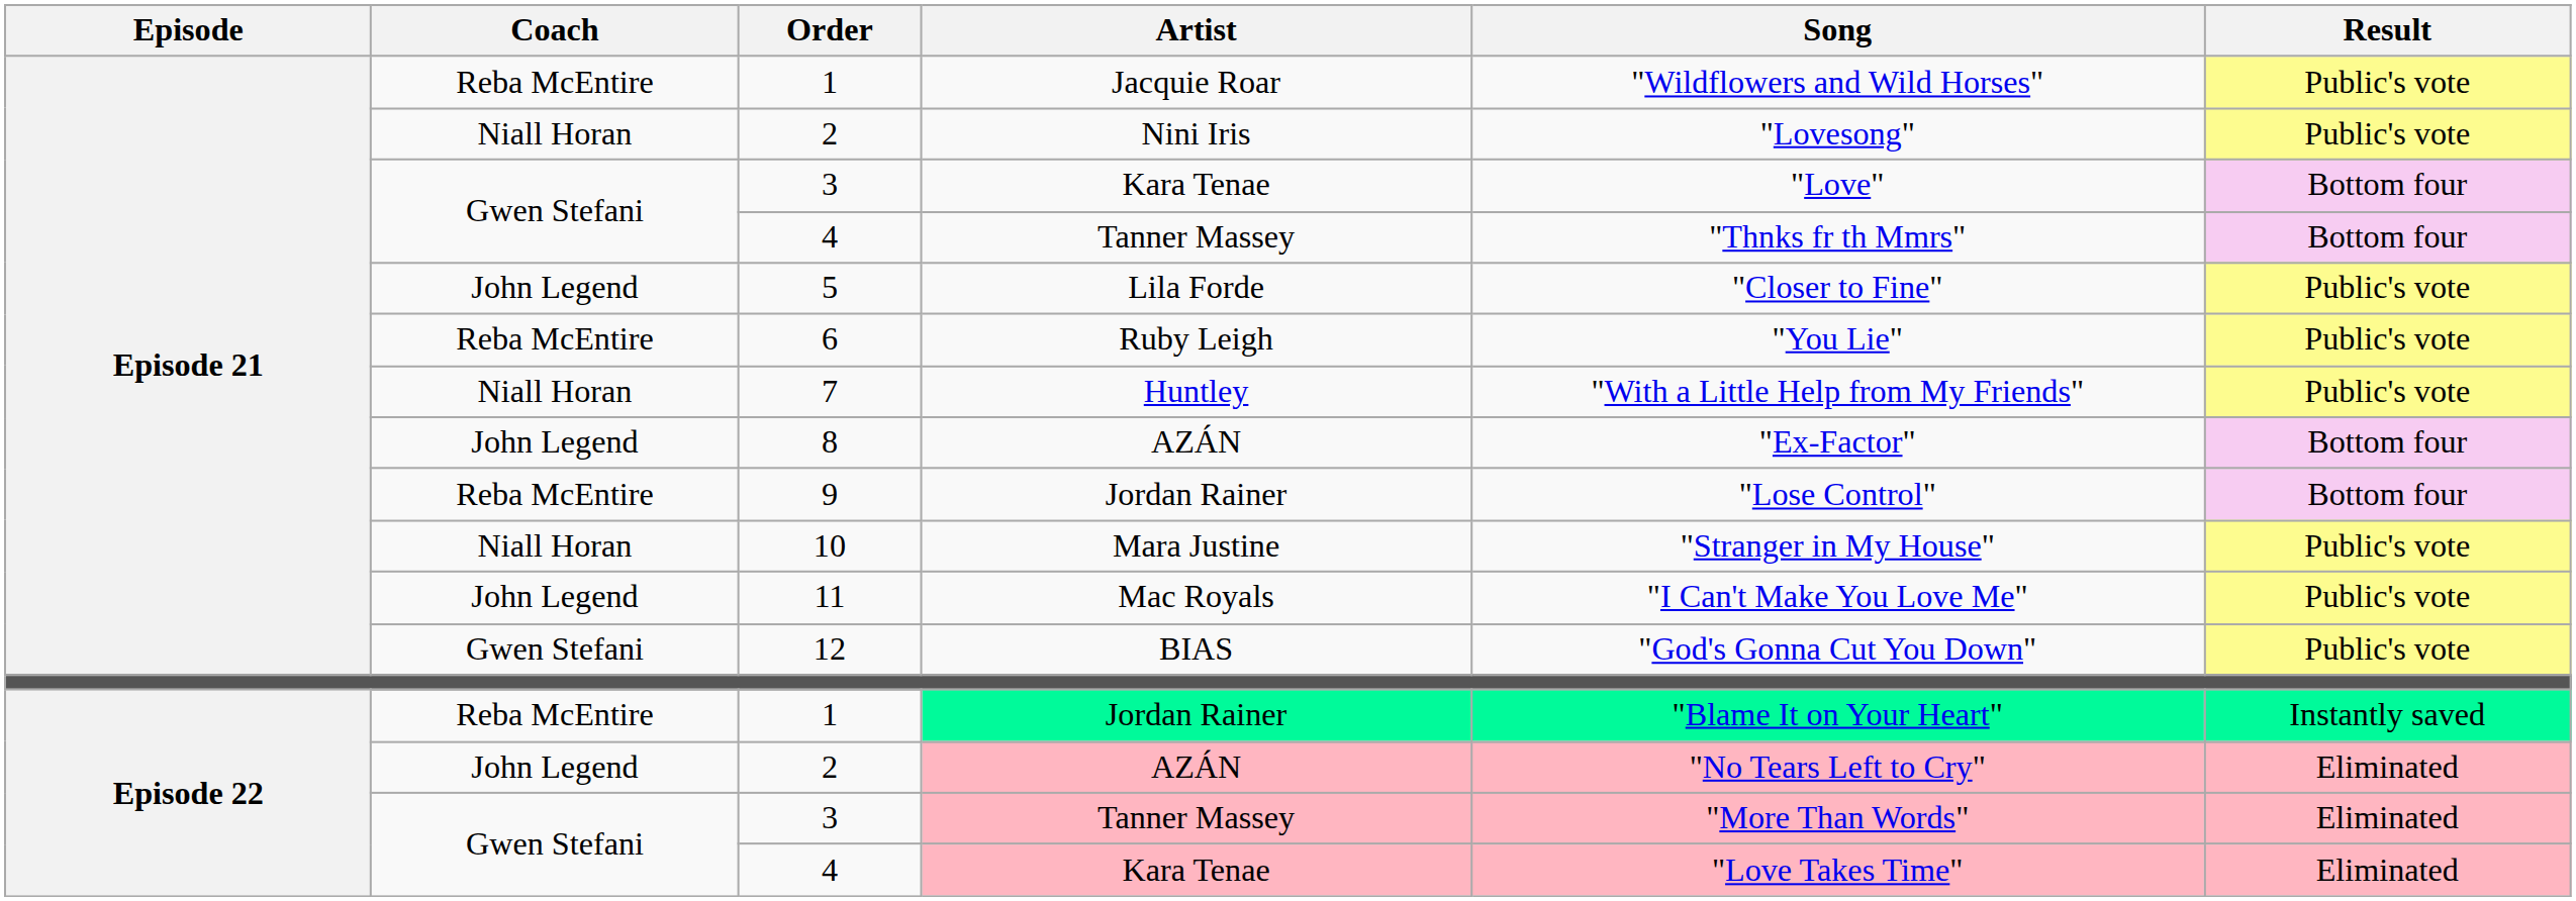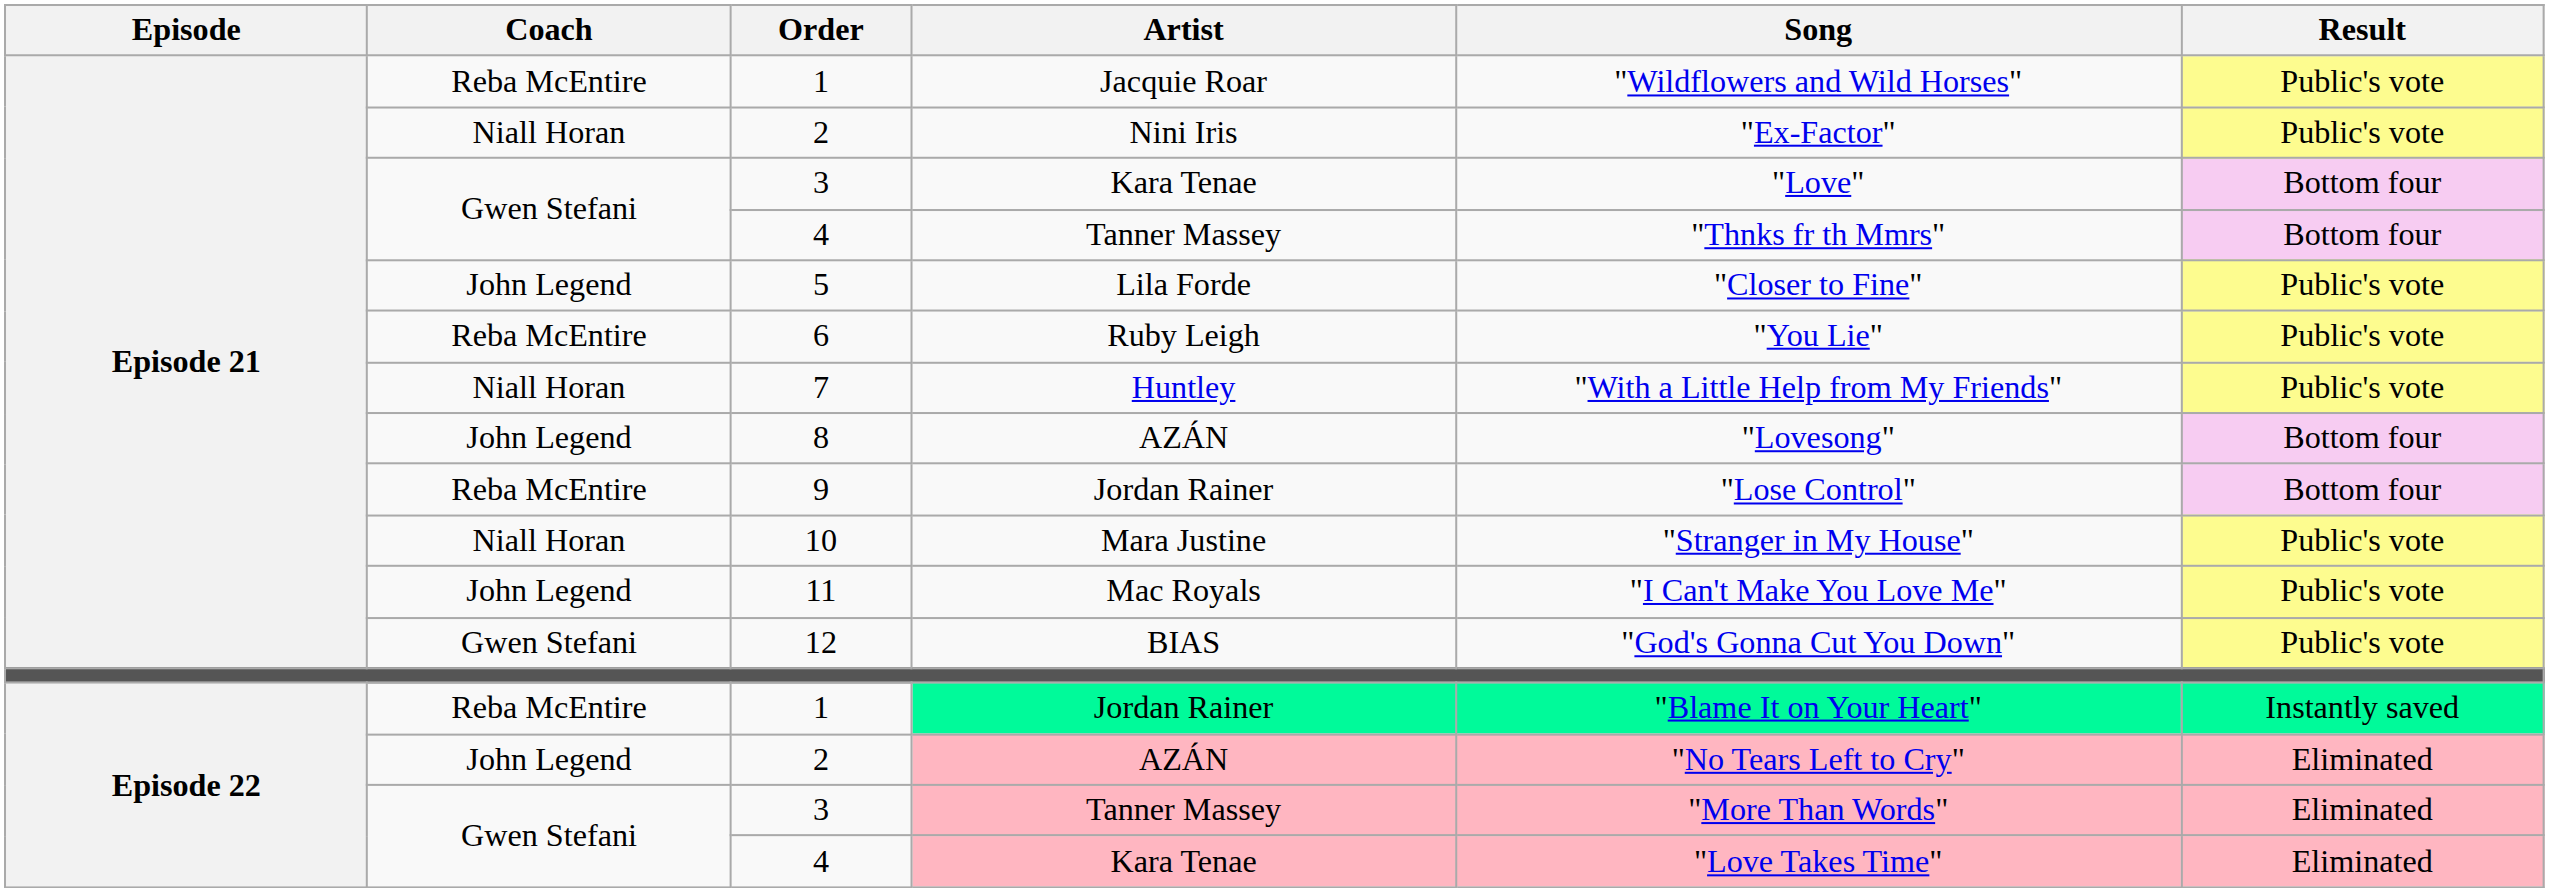2 / Nini Iris | Song: "Lovesong" -> "Ex-Factor"
8 | Song: "Ex-Factor" -> "Lovesong"
